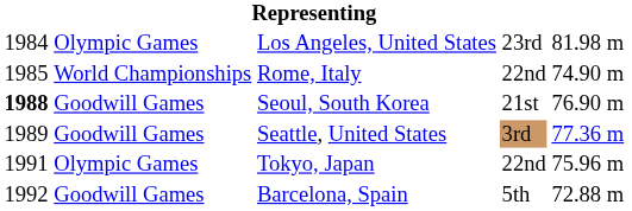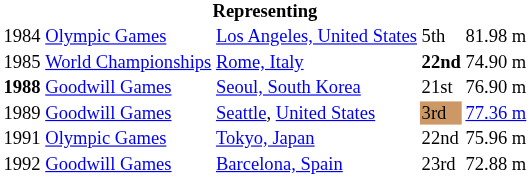Los Angeles, United States | column 4: 23rd -> 5th
Rome, Italy | column 4: normal -> bold
Barcelona, Spain | column 4: 5th -> 23rd
